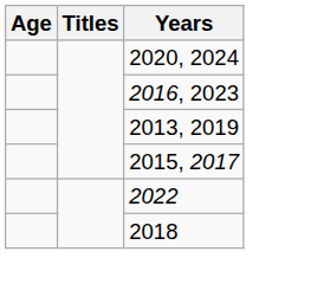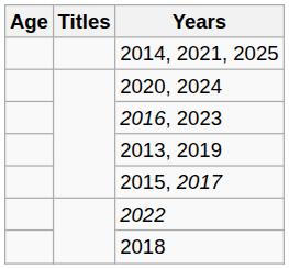+ row: 2014, 2021, 2025
